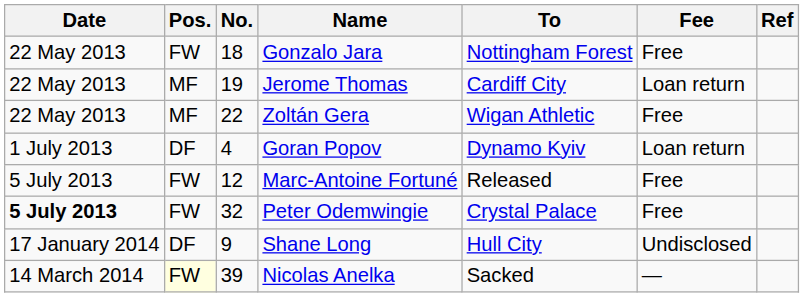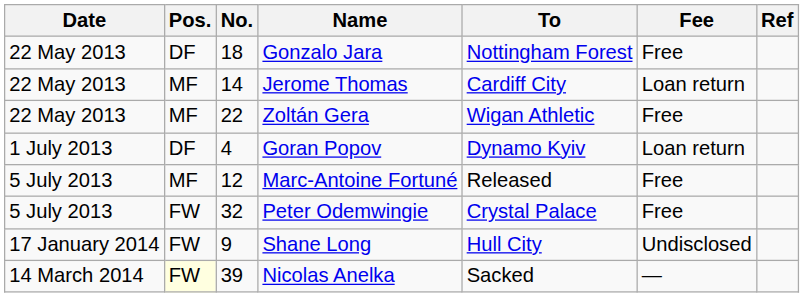Gonzalo Jara | Pos.: FW -> DF
Jerome Thomas | No.: 19 -> 14
Marc-Antoine Fortuné | Pos.: FW -> MF
Peter Odemwingie | Date: bold -> normal
Shane Long | Pos.: DF -> FW
